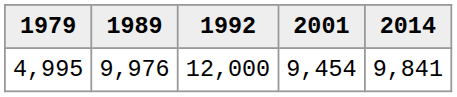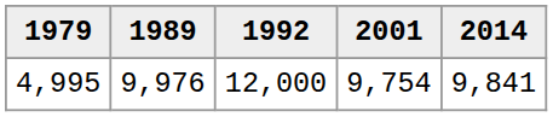4,995 | 2001: 9,454 -> 9,754
